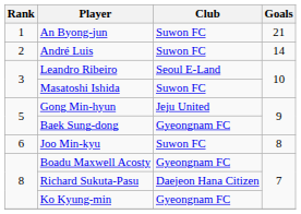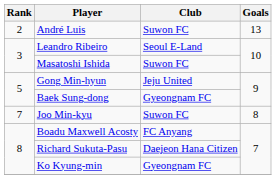- row: 1 | An Byong-jun | Suwon FC | 21
André Luis | Goals: 14 -> 13
Joo Min-kyu | Rank: 6 -> 7
Boadu Maxwell Acosty | Club: Gyeongnam FC -> FC Anyang
